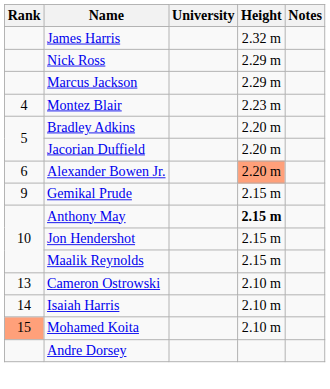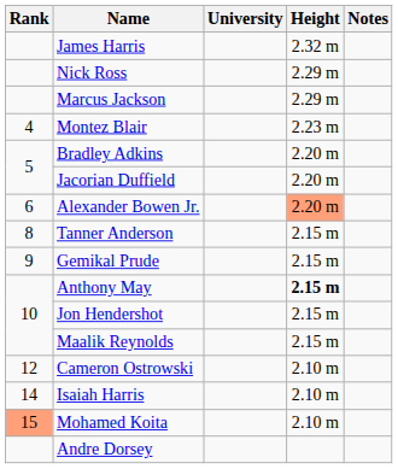+ row: 8 | Tanner Anderson | 2.15 m
Cameron Ostrowski | Rank: 13 -> 12
